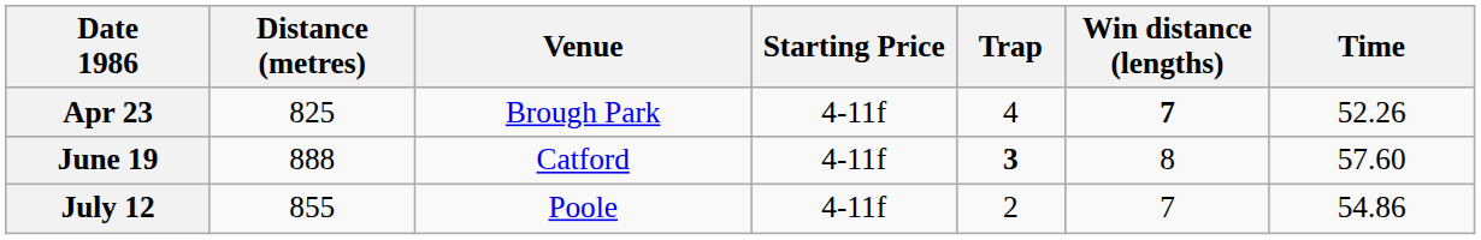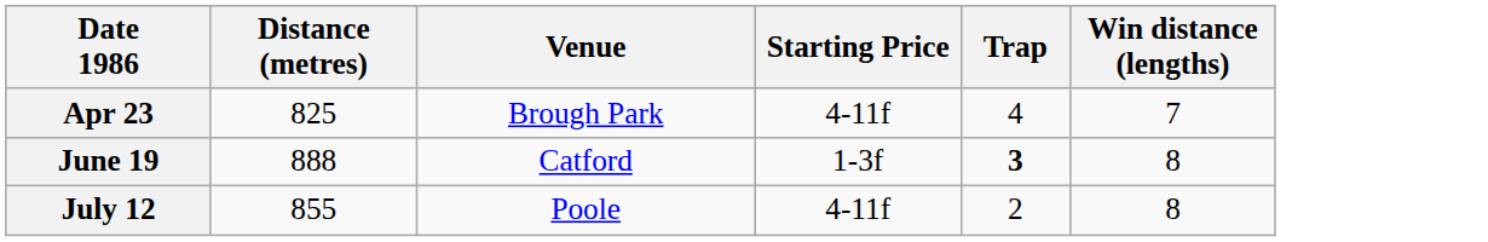- column: Time | 52.26 | 57.60 | 54.86
Apr 23 | Win distance (lengths): bold -> normal
June 19 | Starting Price: 4-11f -> 1-3f
July 12 | Win distance (lengths): 7 -> 8
